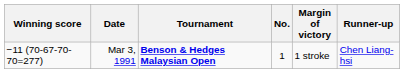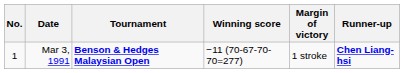columns swapped: No. <-> Winning score
Mar 3, 1991 | Runner-up: normal -> bold
